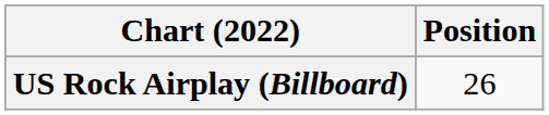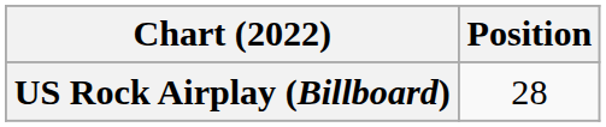US Rock Airplay (Billboard) | Position: 26 -> 28
